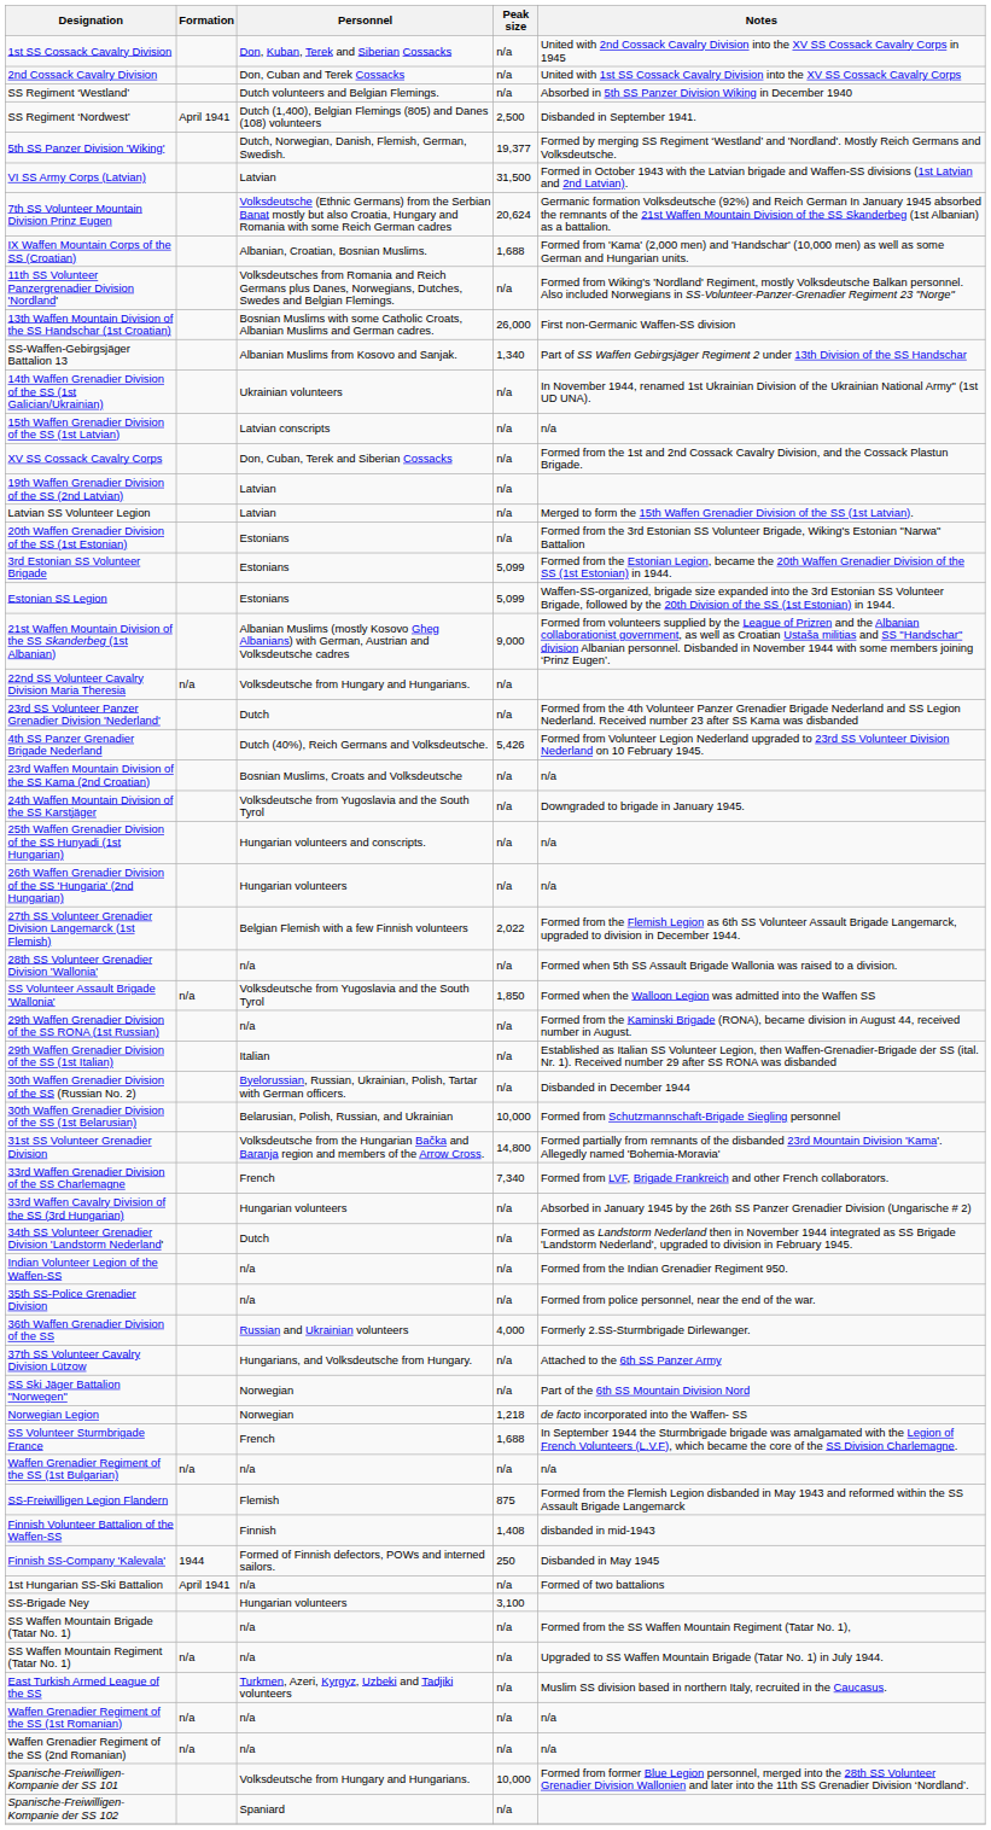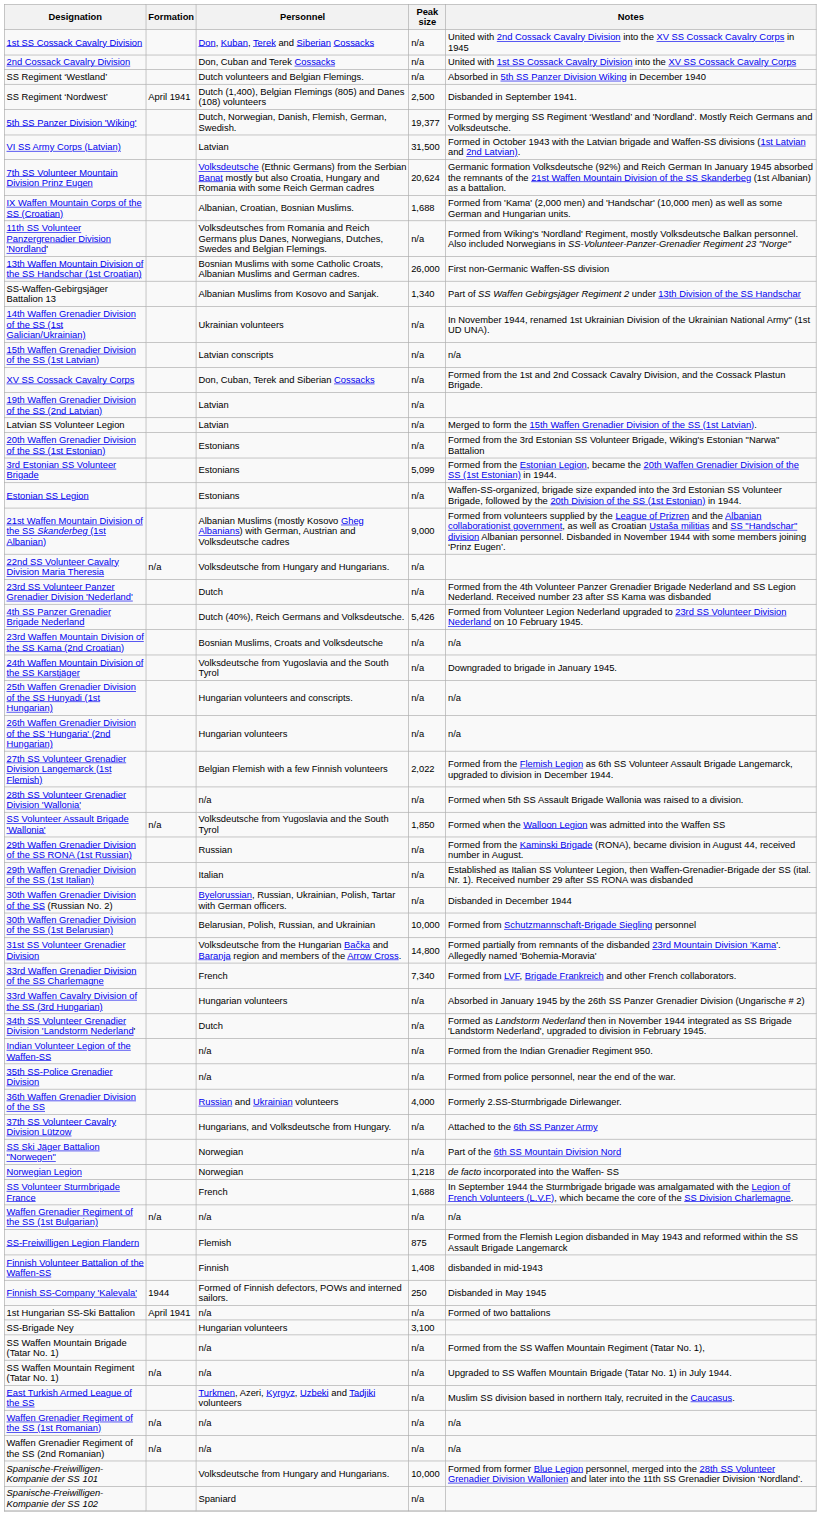Estonian SS Legion | Peak size: 5,099 -> n/a
29th Waffen Grenadier Division of the SS RONA (1st Russian) | Personnel: n/a -> Russian
